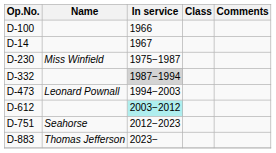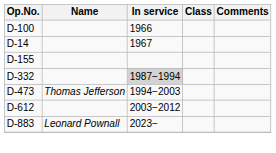+ row: D-155
- row: D-230 | Miss Winfield | 1975−1987
D-473 | Name: Leonard Pownall -> Thomas Jefferson
D-612 | In service: paleturquoise background -> no background
- row: D-751 | Seahorse | 2012−2023
D-883 | Name: Thomas Jefferson -> Leonard Pownall
